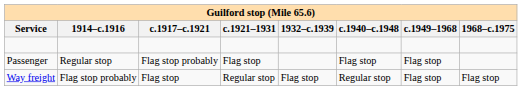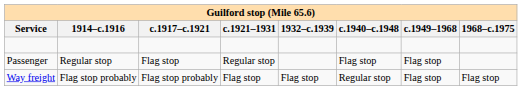Passenger | c.1917–c.1921: Flag stop probably -> Flag stop
Passenger | c.1921–1931: Flag stop -> Regular stop
Way freight | c.1917–c.1921: Flag stop -> Flag stop probably
Way freight | c.1921–1931: Regular stop -> Flag stop
